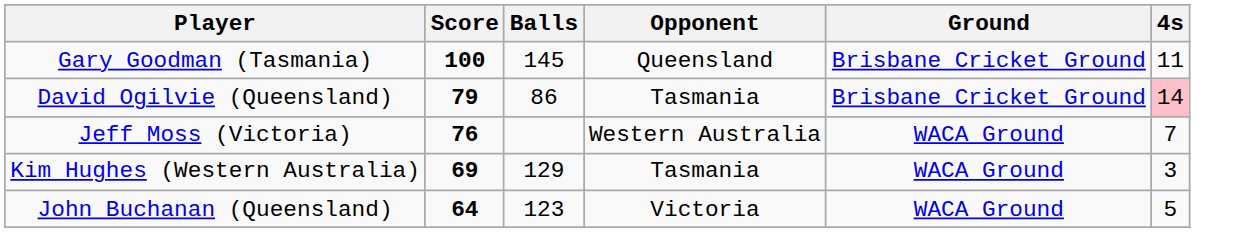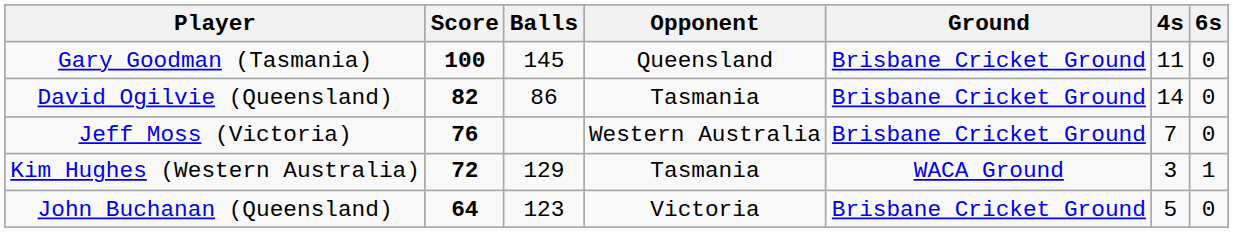+ column: 6s | 0 | 0 | 0 | 1 | 0
David Ogilvie (Queensland) | Score: 79 -> 82
David Ogilvie (Queensland) | 4s: pink background -> no background
Jeff Moss (Victoria) | Ground: WACA Ground -> Brisbane Cricket Ground
Kim Hughes (Western Australia) | Score: 69 -> 72
John Buchanan (Queensland) | Ground: WACA Ground -> Brisbane Cricket Ground
